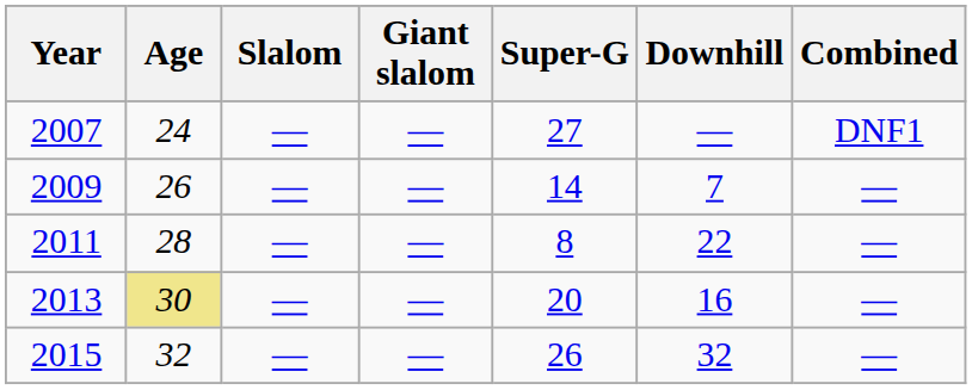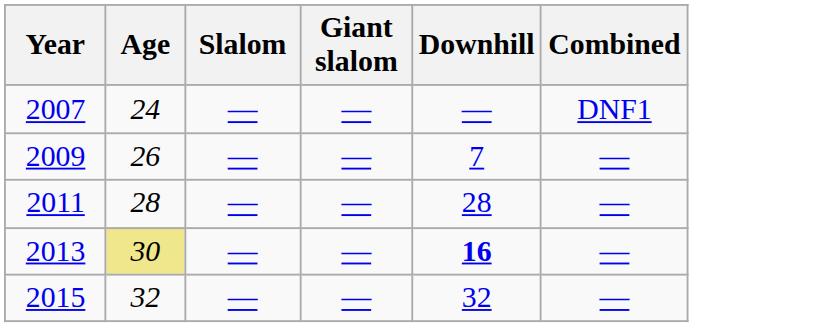- column: Super-G | 27 | 14 | 8 | 20 | 26
2011 | Downhill: 22 -> 28
2013 | Downhill: normal -> bold
